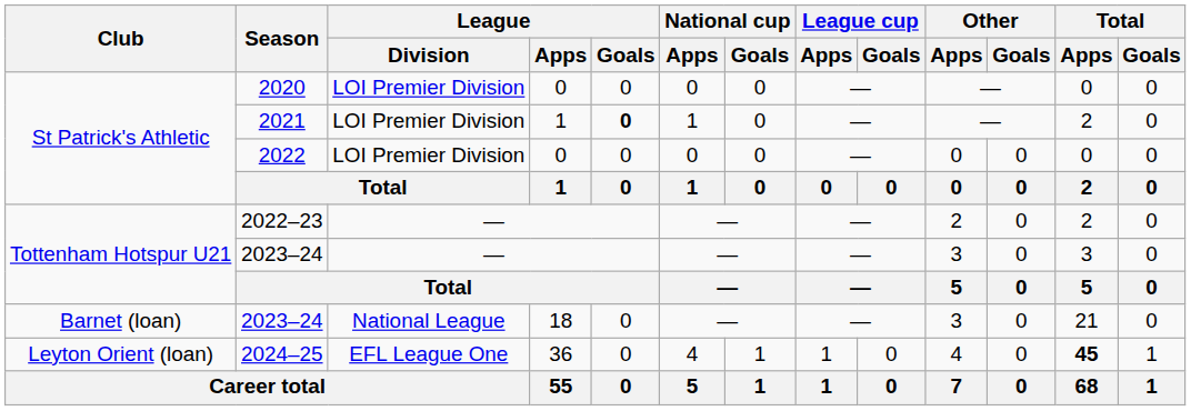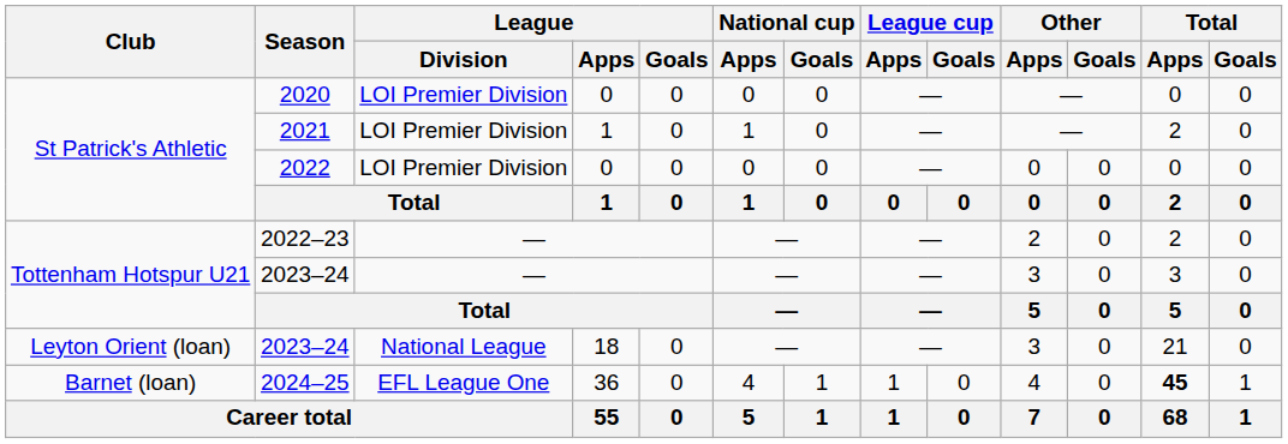2021 | League / Goals: bold -> normal
2023–24 / 18 | Club: Barnet (loan) -> Leyton Orient (loan)
2024–25 | Club: Leyton Orient (loan) -> Barnet (loan)
